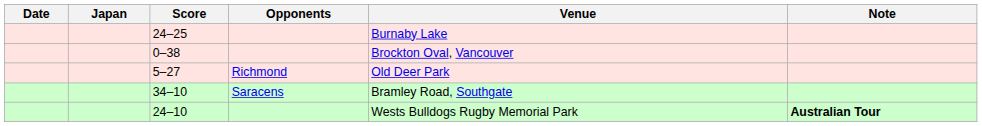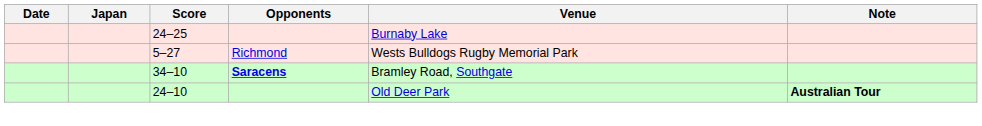- row: 0–38 | Brockton Oval, Vancouver
5–27 | Venue: Old Deer Park -> Wests Bulldogs Rugby Memorial Park
34–10 | Opponents: normal -> bold
24–10 | Venue: Wests Bulldogs Rugby Memorial Park -> Old Deer Park
